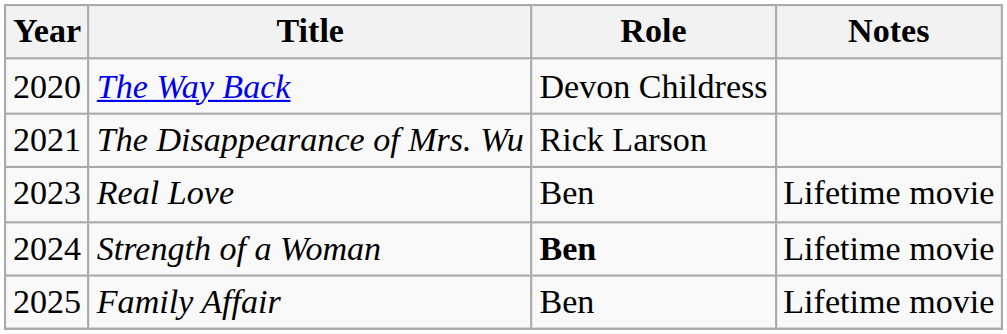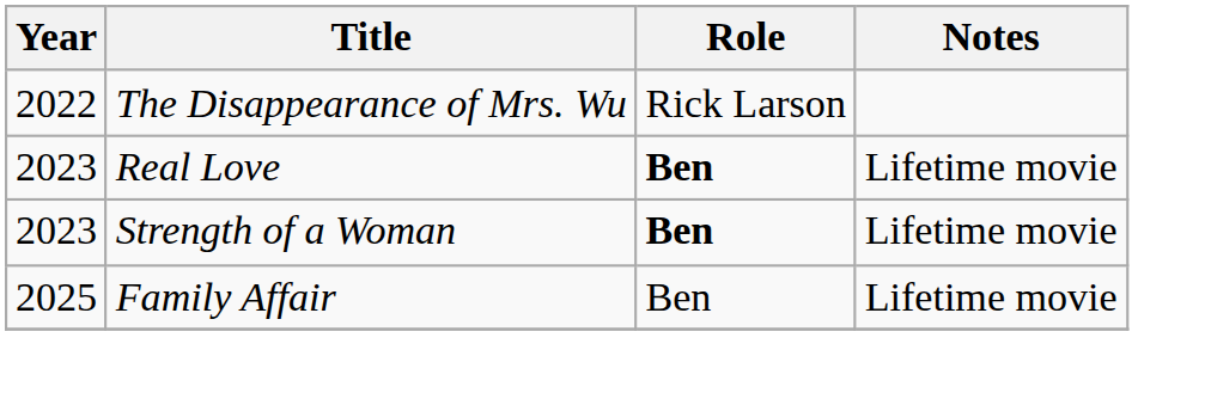- row: 2020 | The Way Back | Devon Childress
The Disappearance of Mrs. Wu | Year: 2021 -> 2022
Real Love | Role: normal -> bold
Strength of a Woman | Year: 2024 -> 2023
